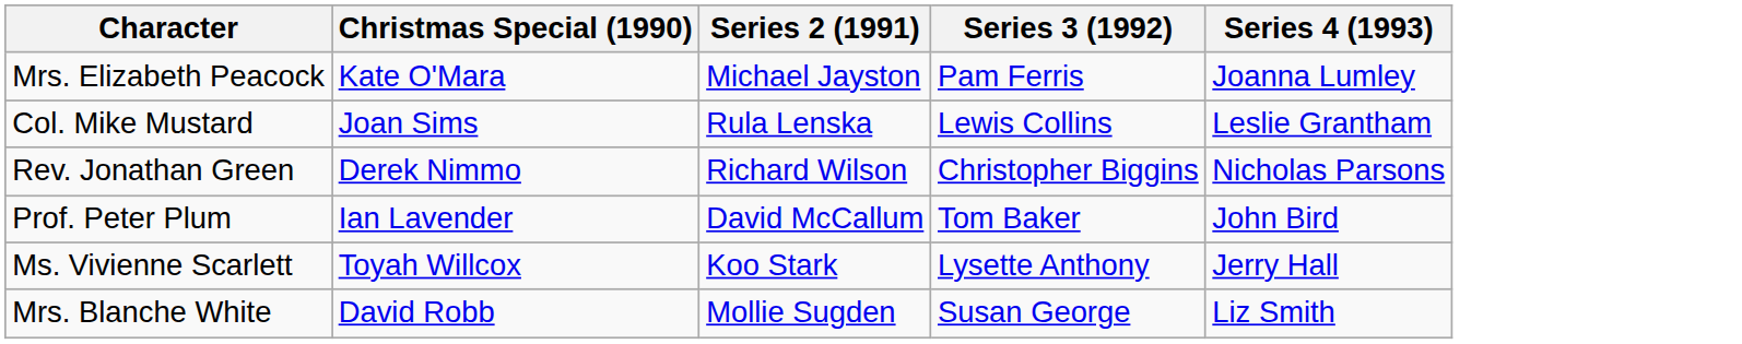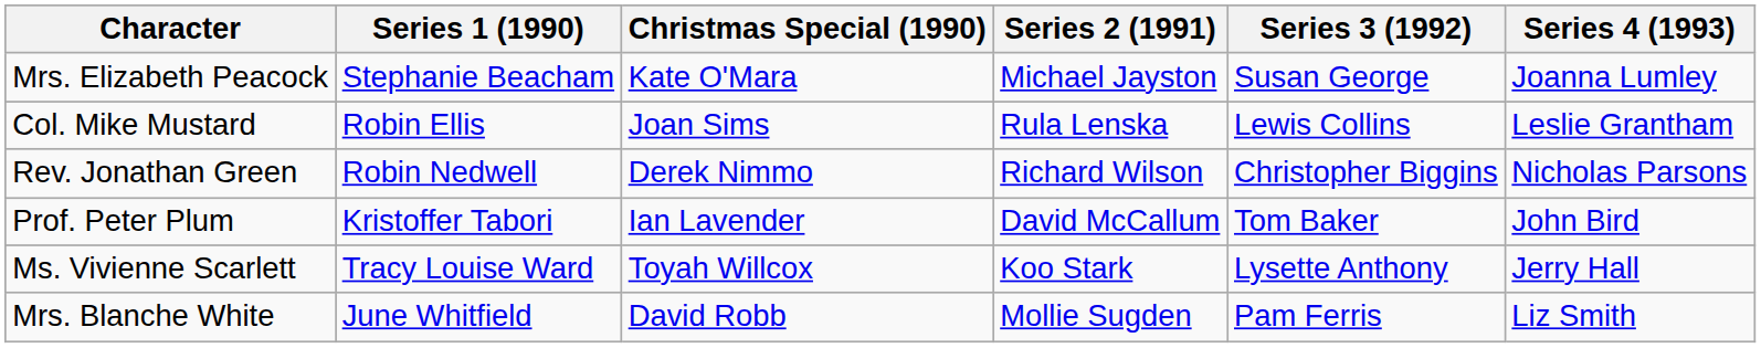+ column: Series 1 (1990) | Stephanie Beacham | Robin Ellis | Robin Nedwell | Kristoffer Tabori | Tracy Louise Ward | June Whitfield
Mrs. Elizabeth Peacock | Series 3 (1992): Pam Ferris -> Susan George
Mrs. Blanche White | Series 3 (1992): Susan George -> Pam Ferris
